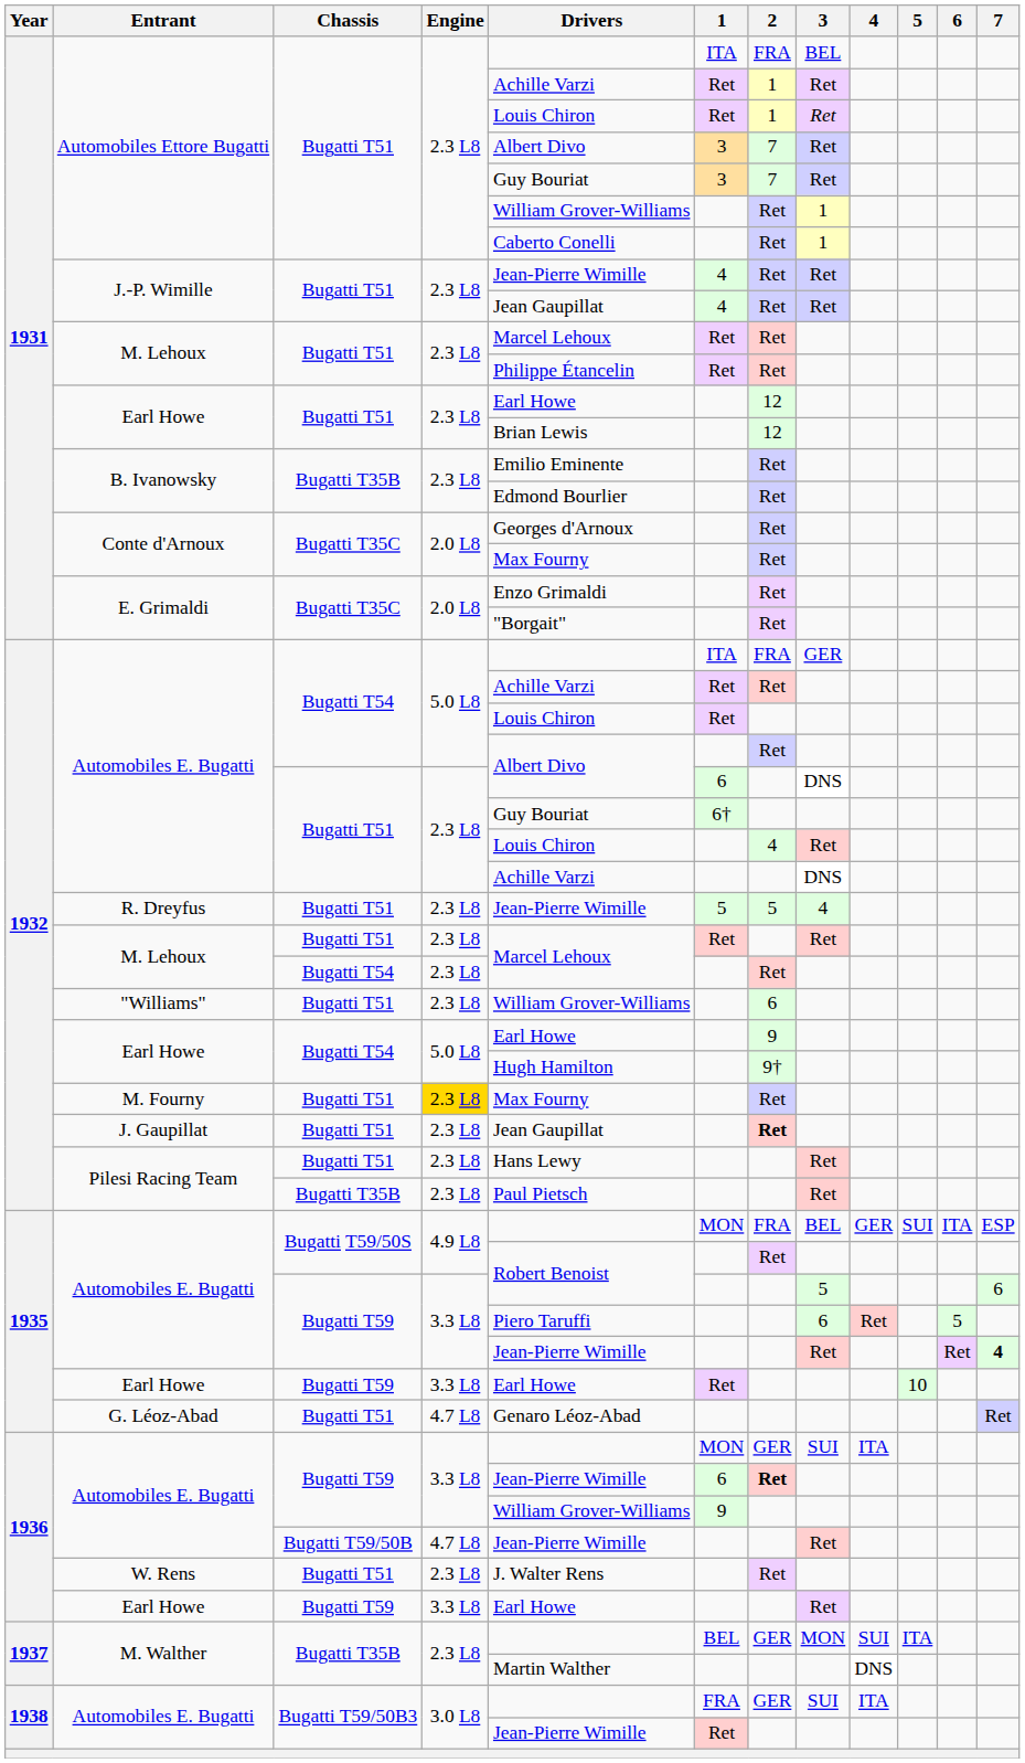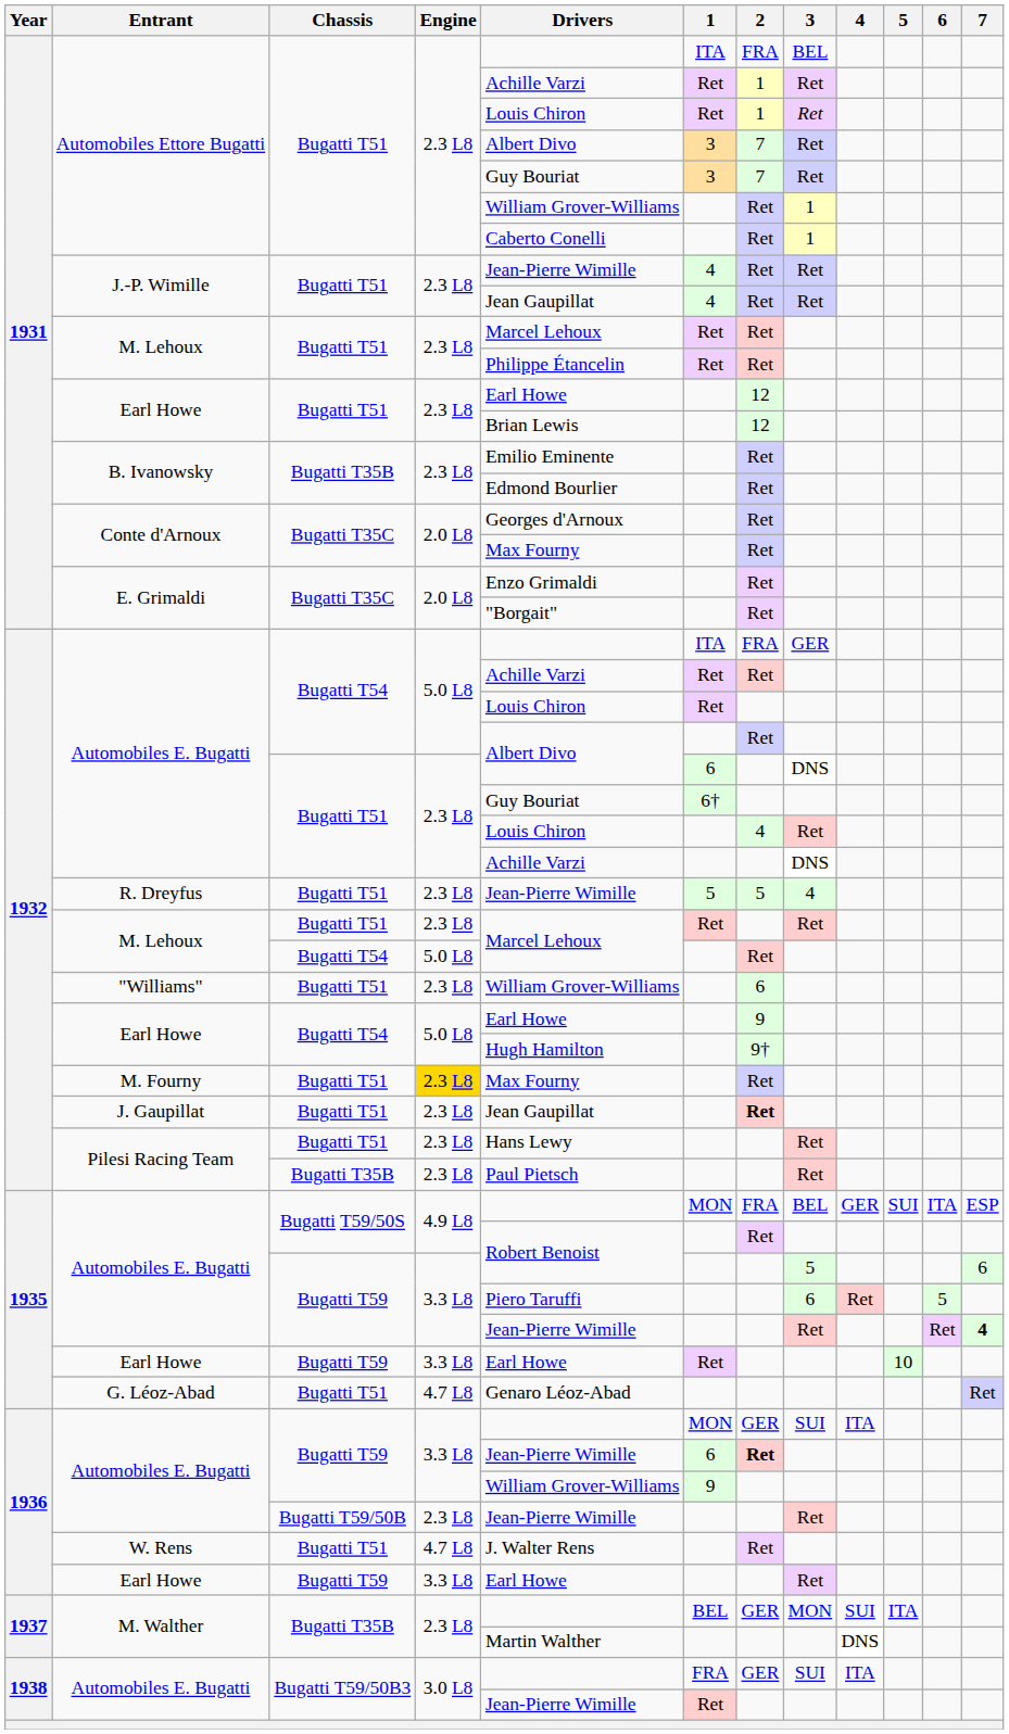M. Lehoux / Bugatti T54 | Engine: 2.3 L8 -> 5.0 L8
Automobiles E. Bugatti / Bugatti T59/50B | Engine: 4.7 L8 -> 2.3 L8
W. Rens | Engine: 2.3 L8 -> 4.7 L8
